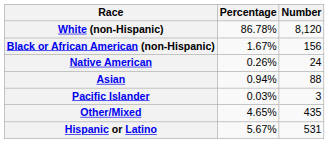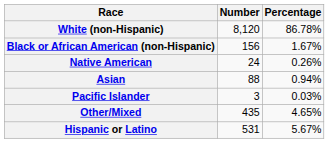columns swapped: Number <-> Percentage
